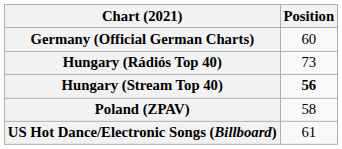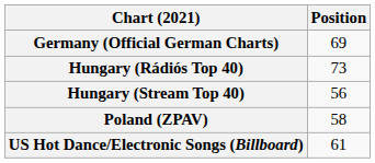Germany (Official German Charts) | Position: 60 -> 69
Hungary (Stream Top 40) | Position: bold -> normal
